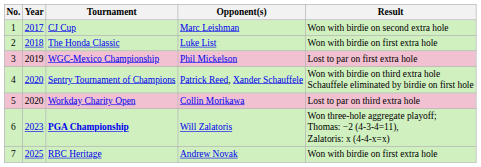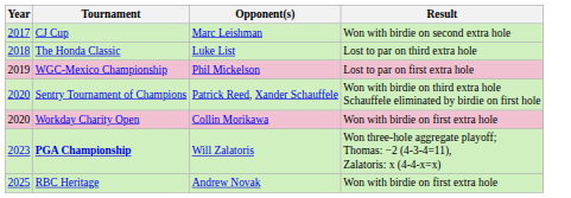- column: No. | 1 | 2 | 3 | 4 | 5 | 6 | 7
The Honda Classic | Result: Won with birdie on first extra hole -> Lost to par on third extra hole
Workday Charity Open | Result: Lost to par on third extra hole -> Won with birdie on first extra hole
